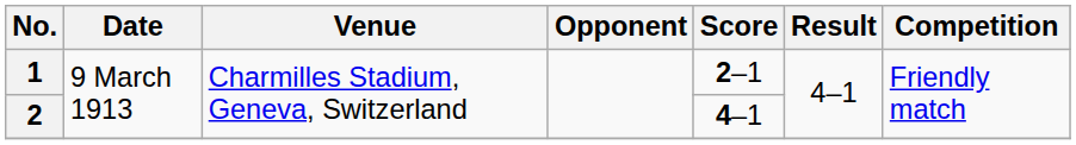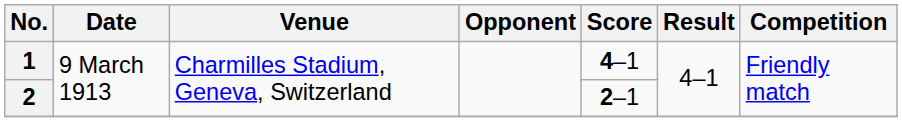1 | Score: 2–1 -> 4–1
2 | Score: 4–1 -> 2–1
